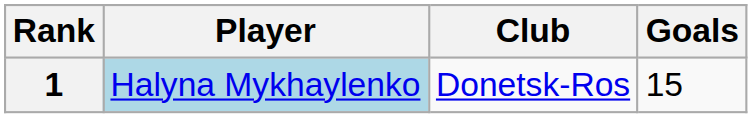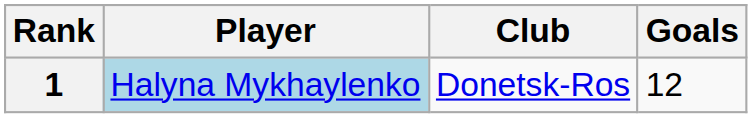1 | Goals: 15 -> 12
